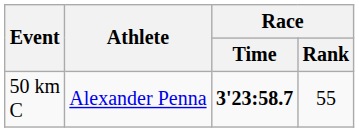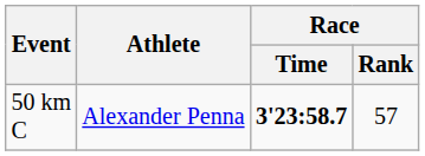50 km C | Race / Rank: 55 -> 57
